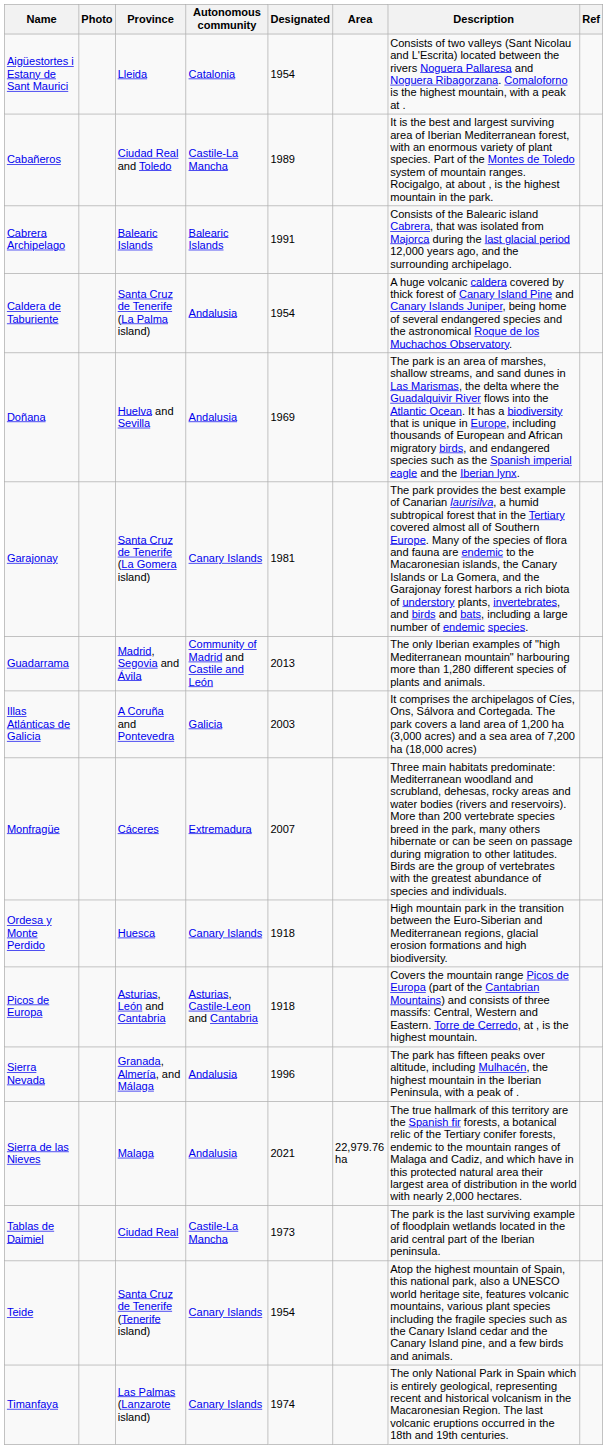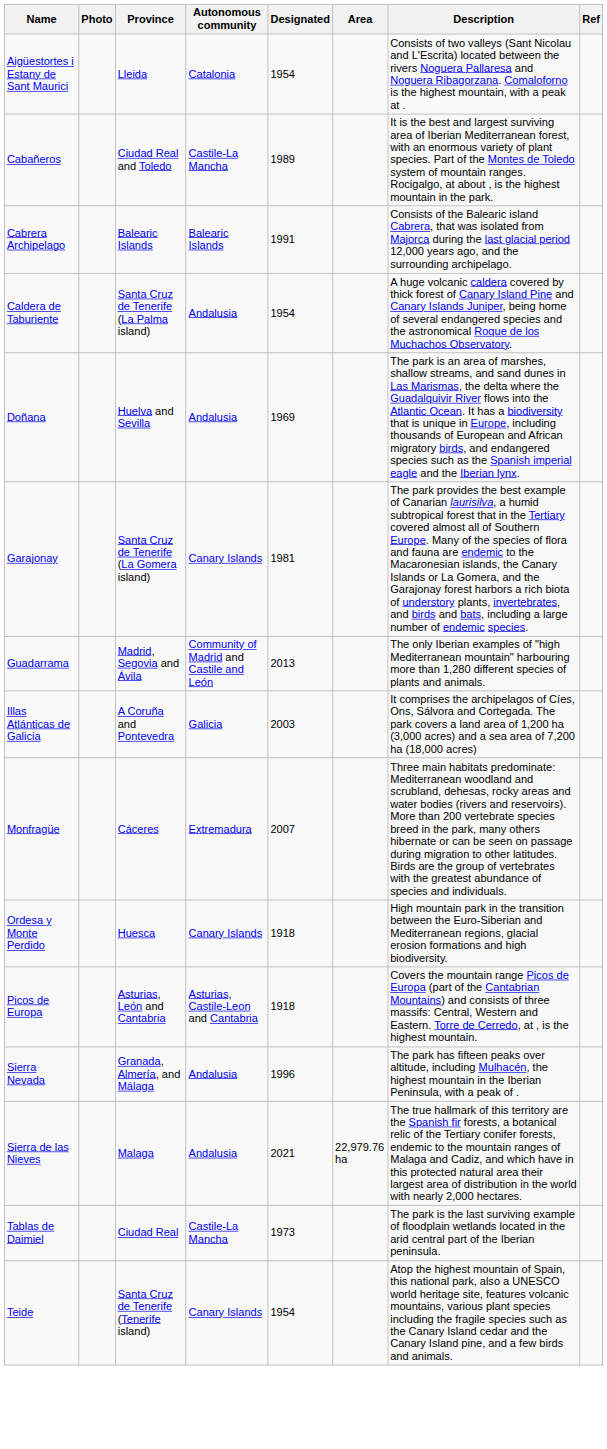- row: Timanfaya | Las Palmas (Lanzarote island) | Canary Islands | 1974 | The only National Park in Spain which is entirely geological, representing recent and historical volcanism in the Macaronesian Region. The last volcanic eruptions occurred in the 18th and 19th centuries.
